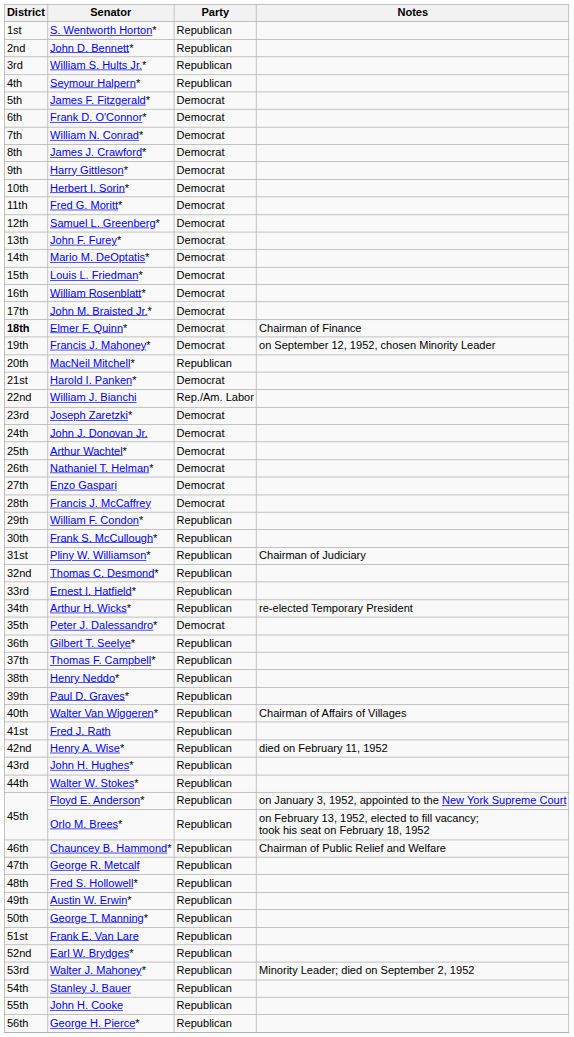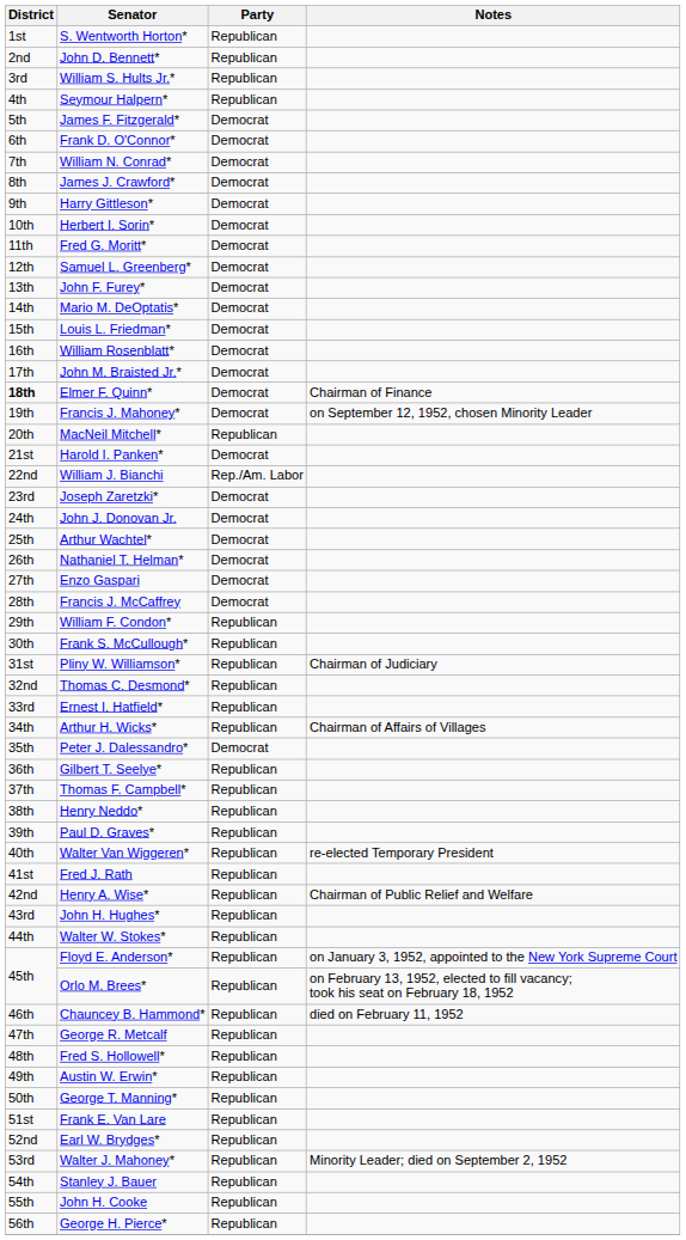Arthur H. Wicks* | Notes: re-elected Temporary President -> Chairman of Affairs of Villages
Walter Van Wiggeren* | Notes: Chairman of Affairs of Villages -> re-elected Temporary President
Henry A. Wise* | Notes: died on February 11, 1952 -> Chairman of Public Relief and Welfare
Chauncey B. Hammond* | Notes: Chairman of Public Relief and Welfare -> died on February 11, 1952
